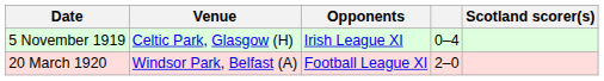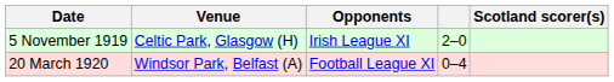5 November 1919 | column 4: 0–4 -> 2–0
20 March 1920 | column 4: 2–0 -> 0–4
